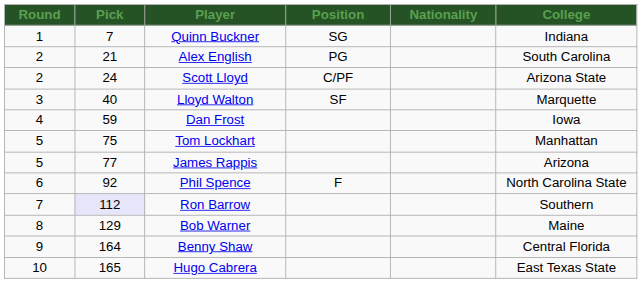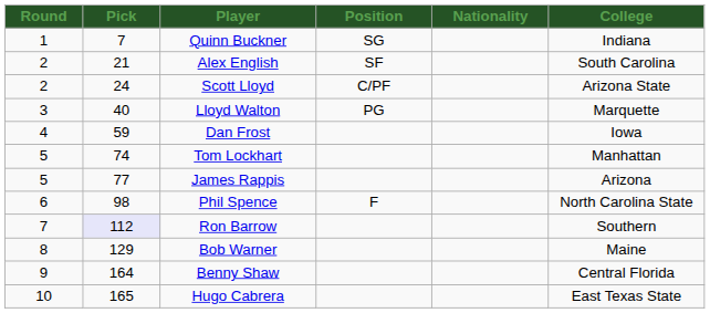Alex English | Position: PG -> SF
Lloyd Walton | Position: SF -> PG
Tom Lockhart | Pick: 75 -> 74
Phil Spence | Pick: 92 -> 98
